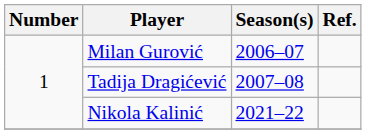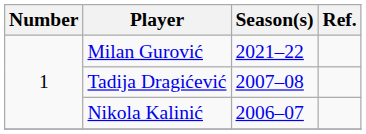Milan Gurović | Season(s): 2006–07 -> 2021–22
Nikola Kalinić | Season(s): 2021–22 -> 2006–07
